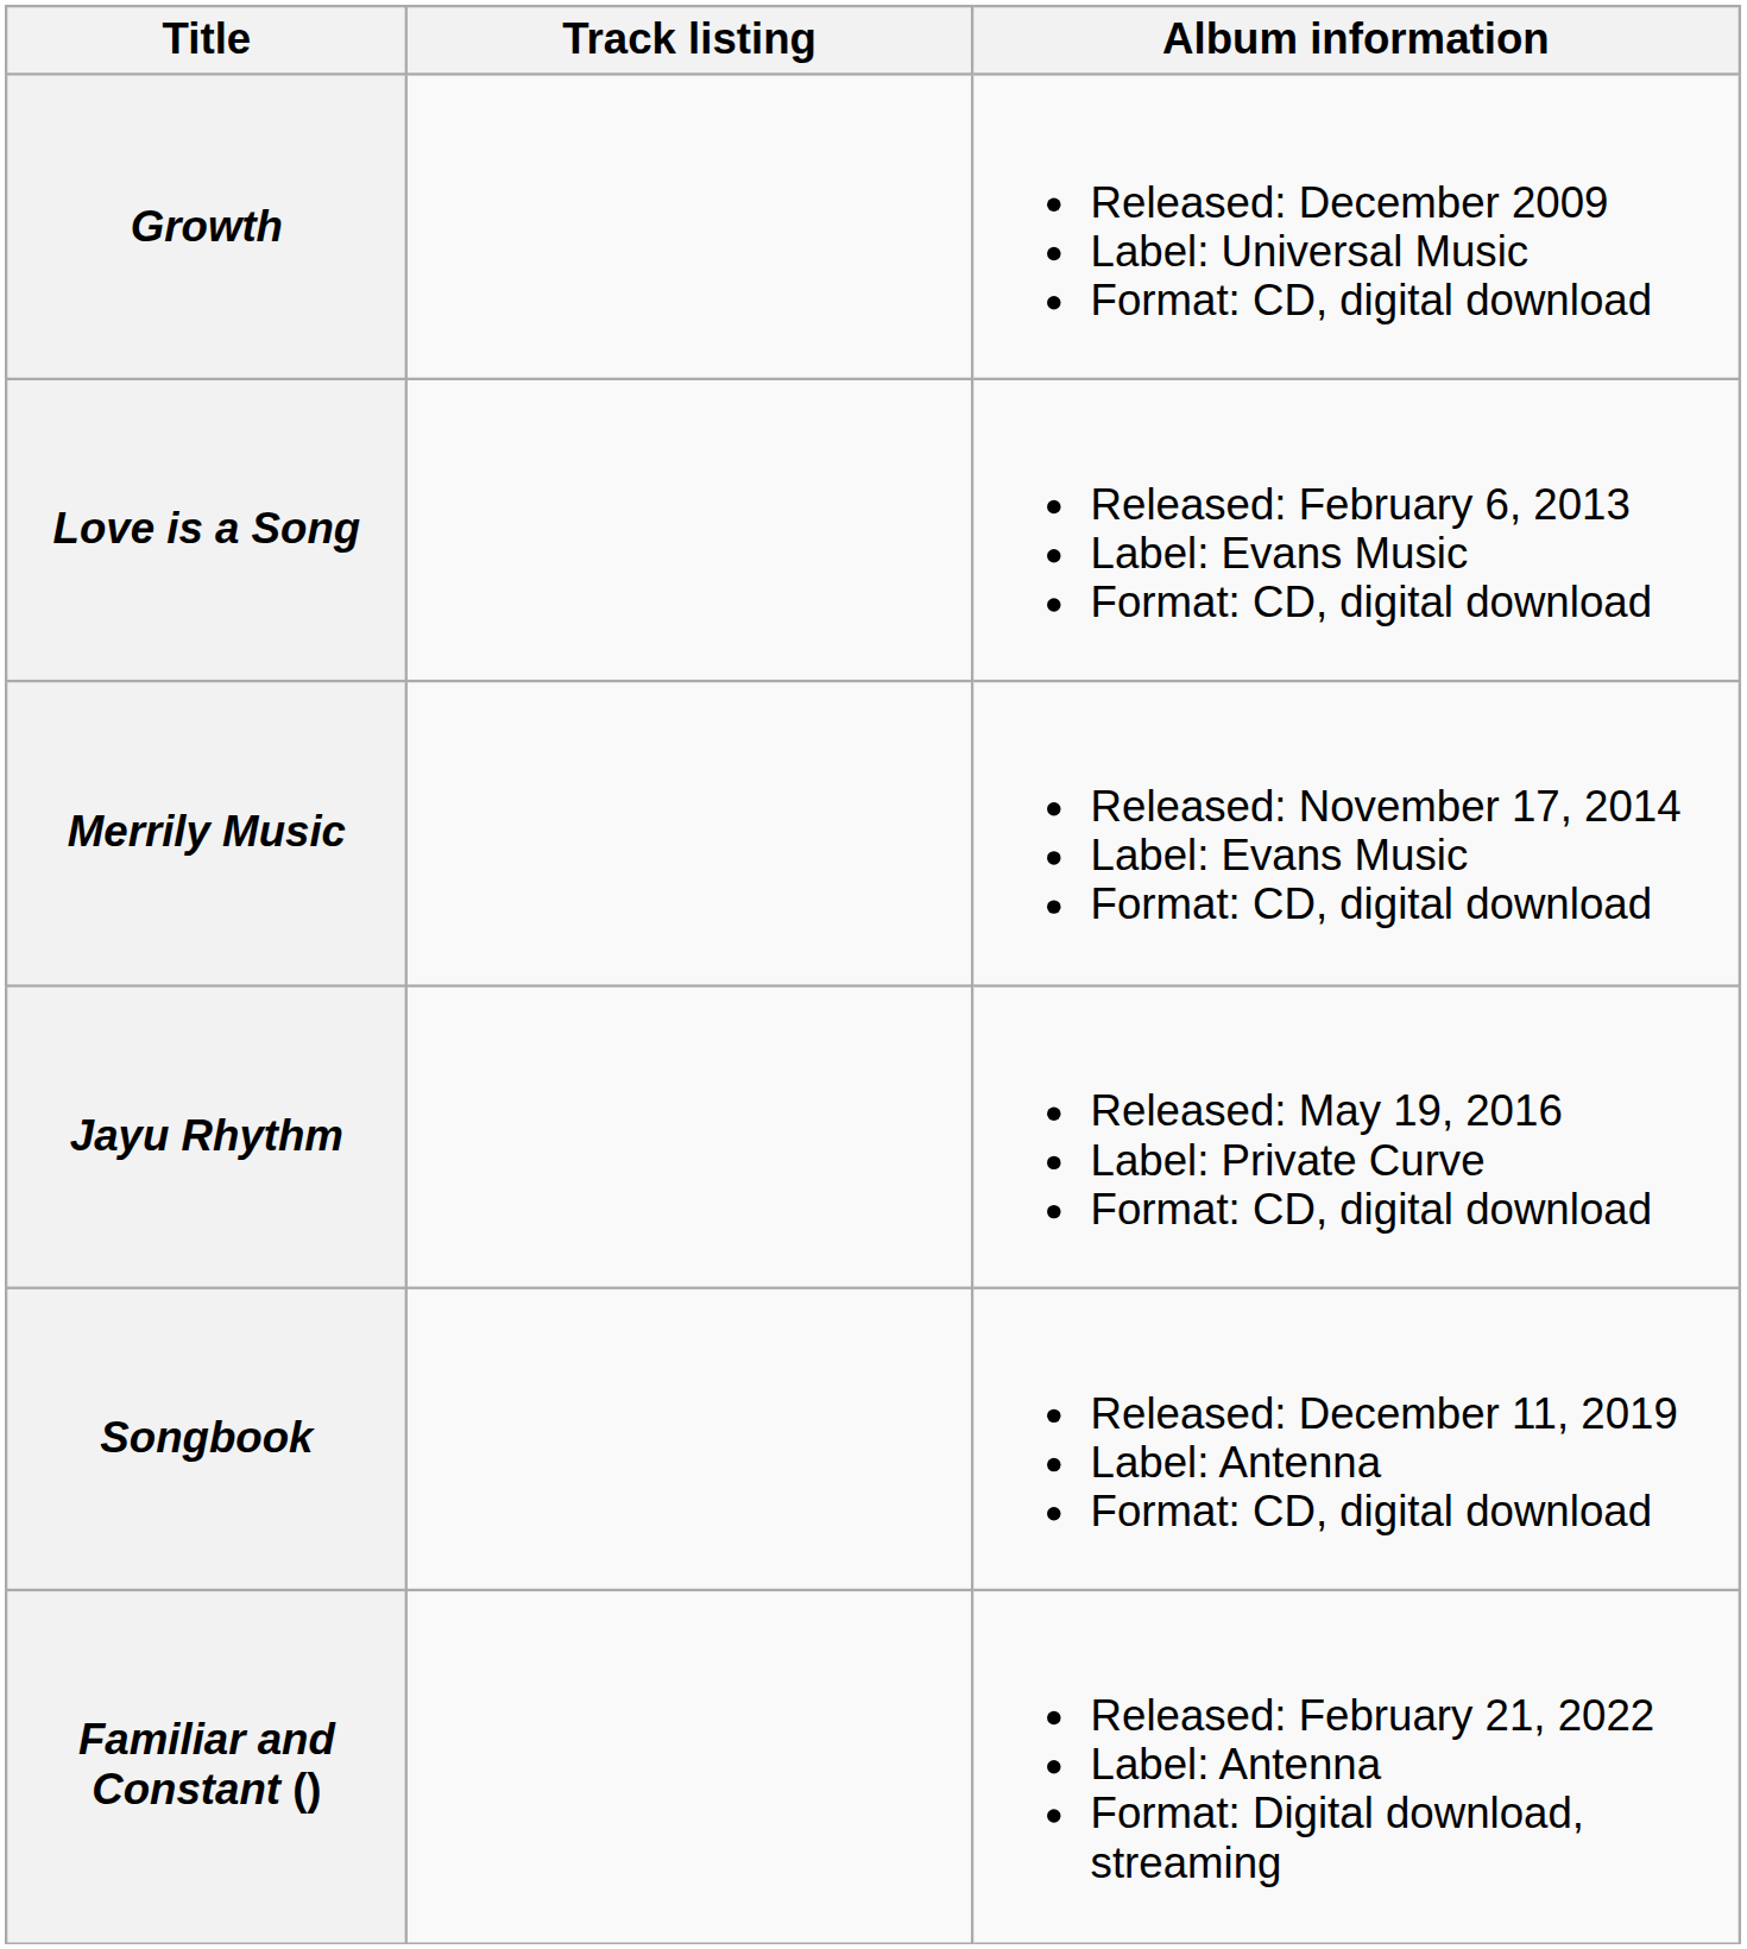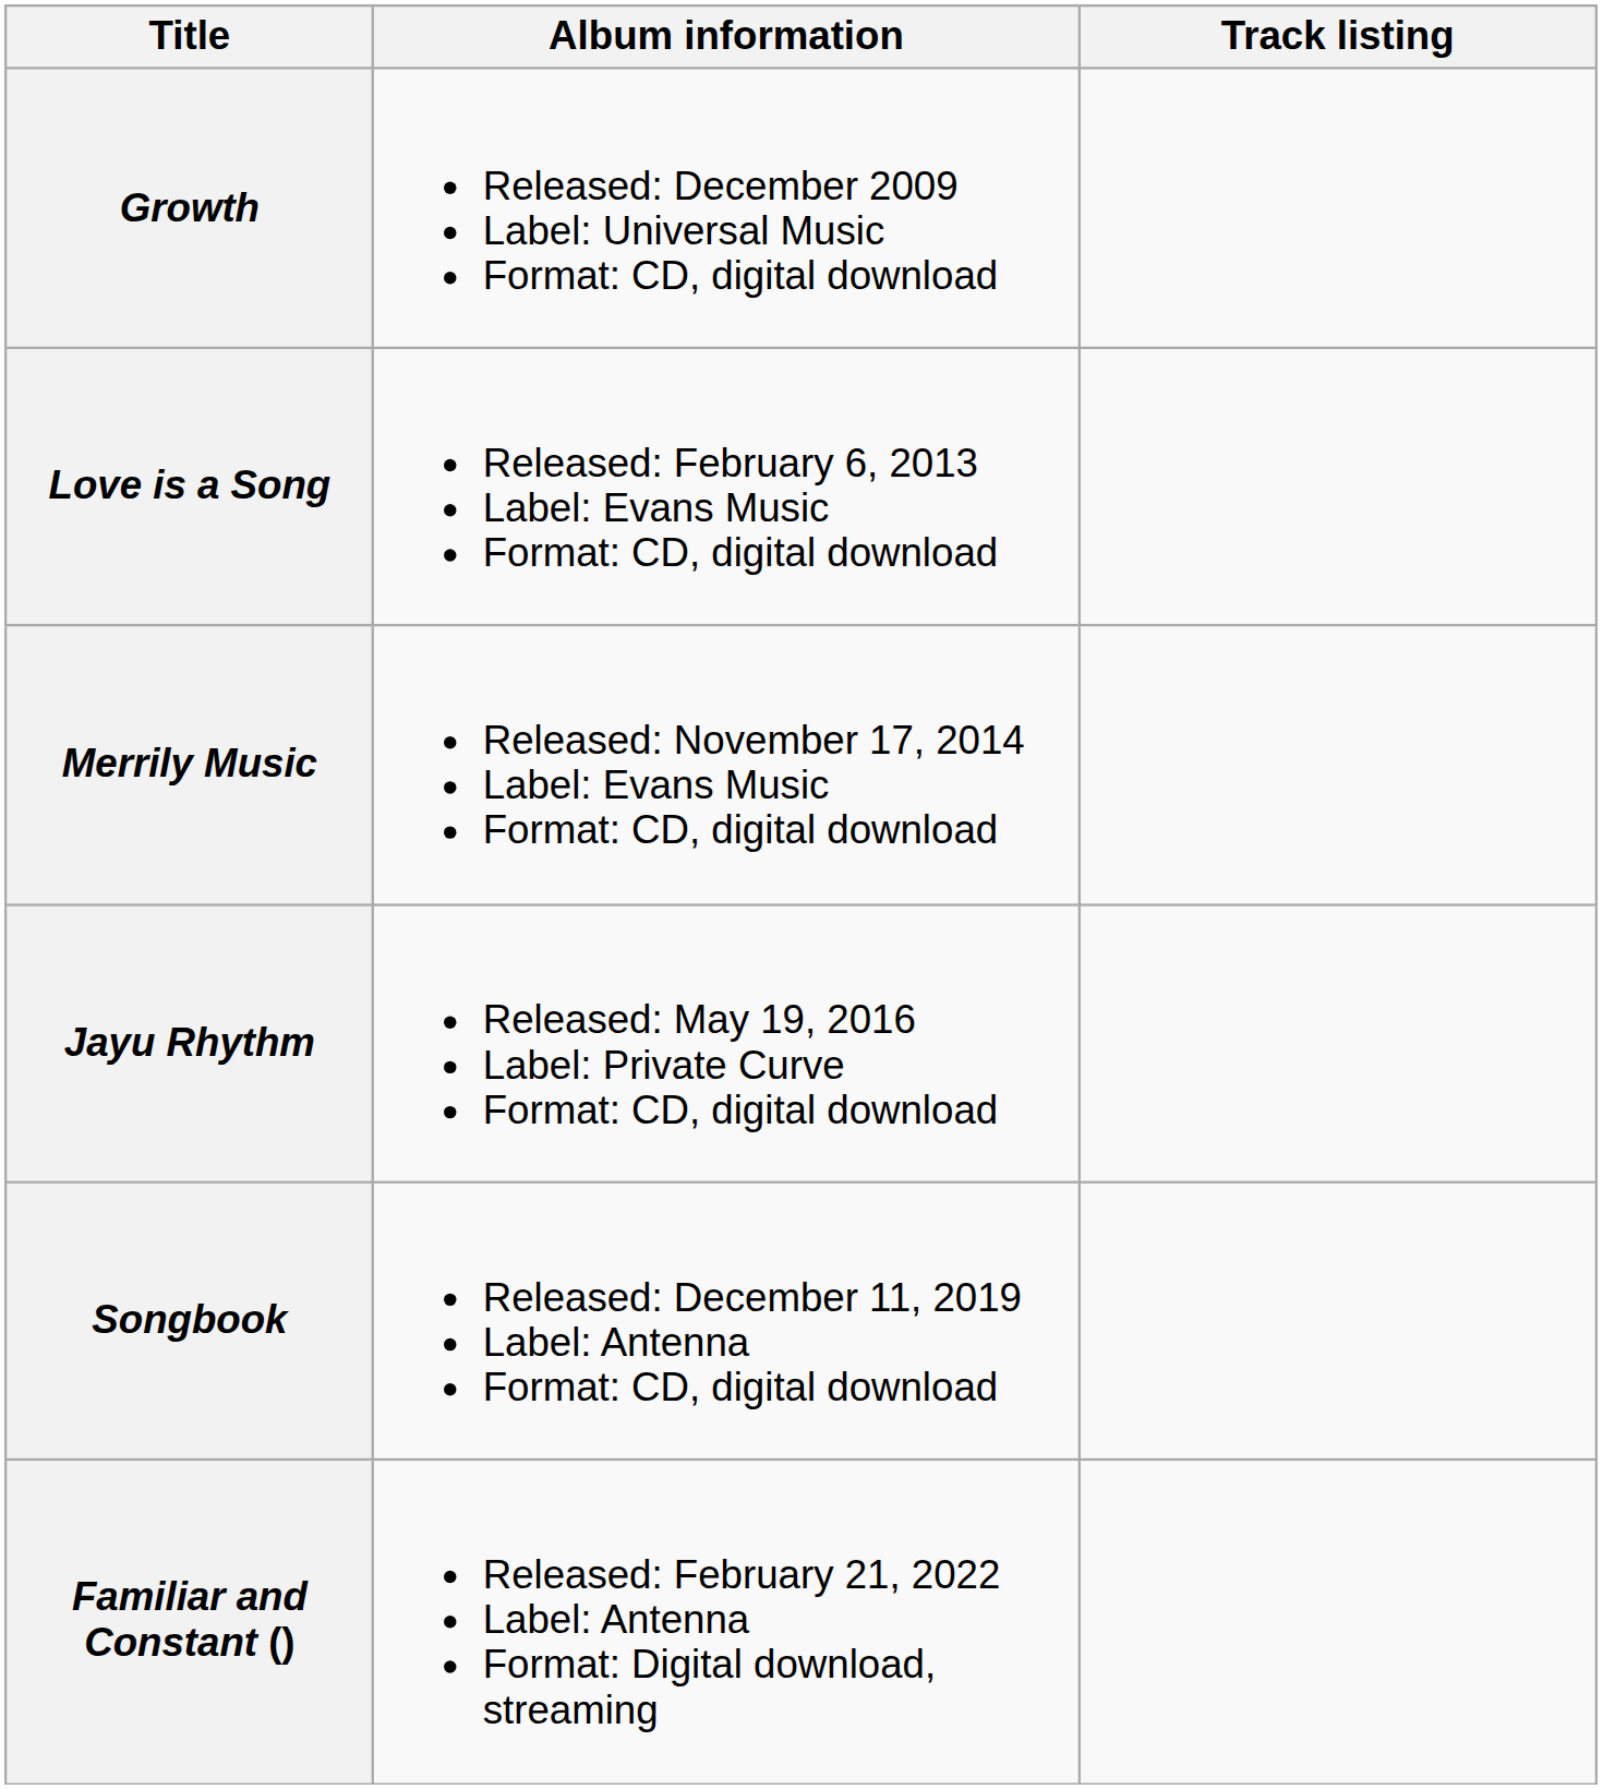columns swapped: Album information <-> Track listing
